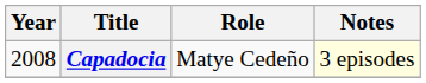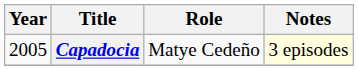Capadocia | Year: 2008 -> 2005
